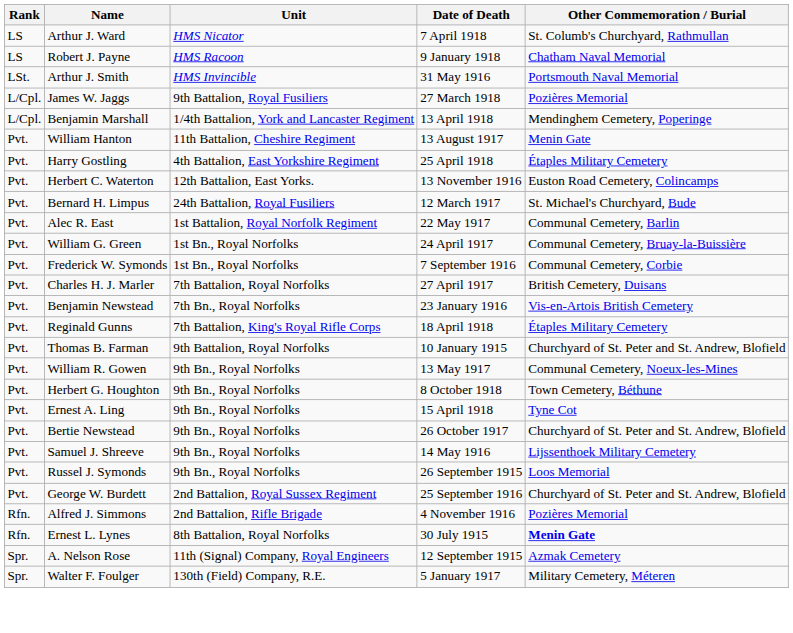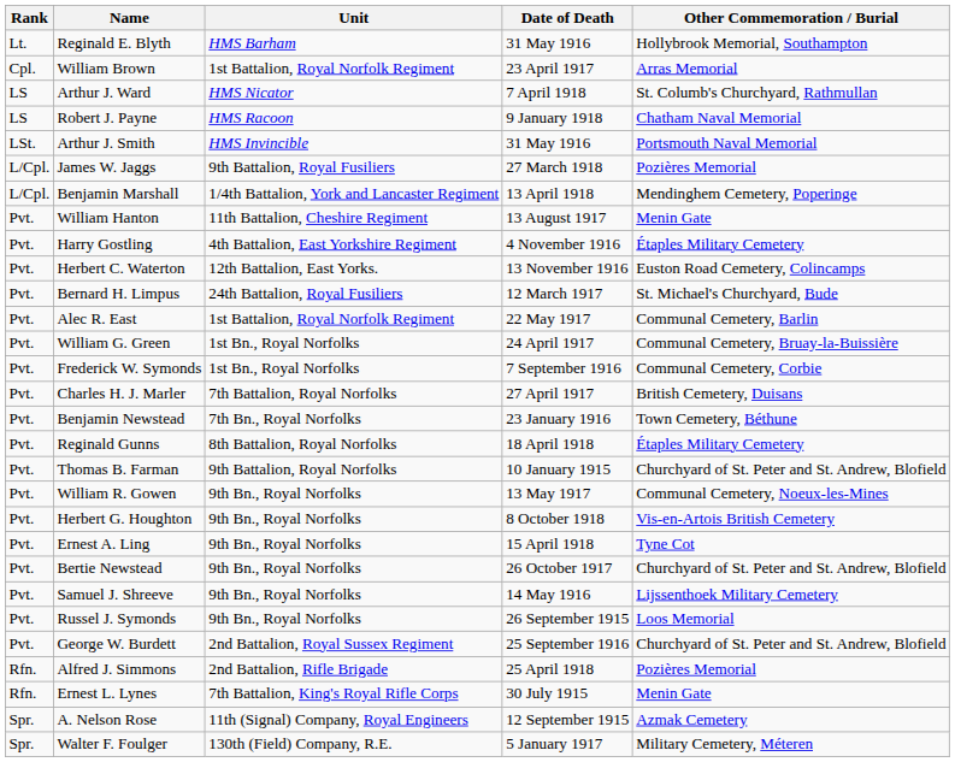+ row: Lt. | Reginald E. Blyth | HMS Barham | 31 May 1916 | Hollybrook Memorial, Southampton
+ row: Cpl. | William Brown | 1st Battalion, Royal Norfolk Regiment | 23 April 1917 | Arras Memorial
Harry Gostling | Date of Death: 25 April 1918 -> 4 November 1916
Benjamin Newstead | Other Commemoration / Burial: Vis-en-Artois British Cemetery -> Town Cemetery, Béthune
Reginald Gunns | Unit: 7th Battalion, King's Royal Rifle Corps -> 8th Battalion, Royal Norfolks
Herbert G. Houghton | Other Commemoration / Burial: Town Cemetery, Béthune -> Vis-en-Artois British Cemetery
Alfred J. Simmons | Date of Death: 4 November 1916 -> 25 April 1918
Ernest L. Lynes | Unit: 8th Battalion, Royal Norfolks -> 7th Battalion, King's Royal Rifle Corps
Ernest L. Lynes | Other Commemoration / Burial: bold -> normal
